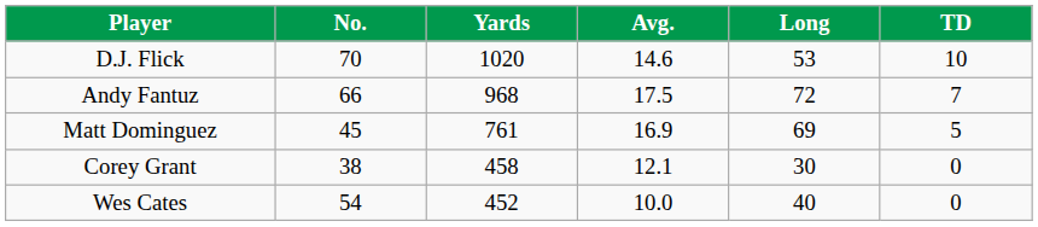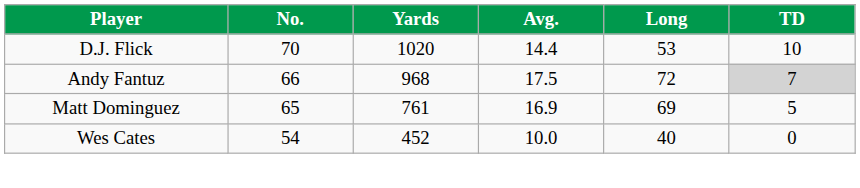D.J. Flick | Avg.: 14.6 -> 14.4
Andy Fantuz | TD: no background -> lightgrey background
Matt Dominguez | No.: 45 -> 65
- row: Corey Grant | 38 | 458 | 12.1 | 30 | 0
